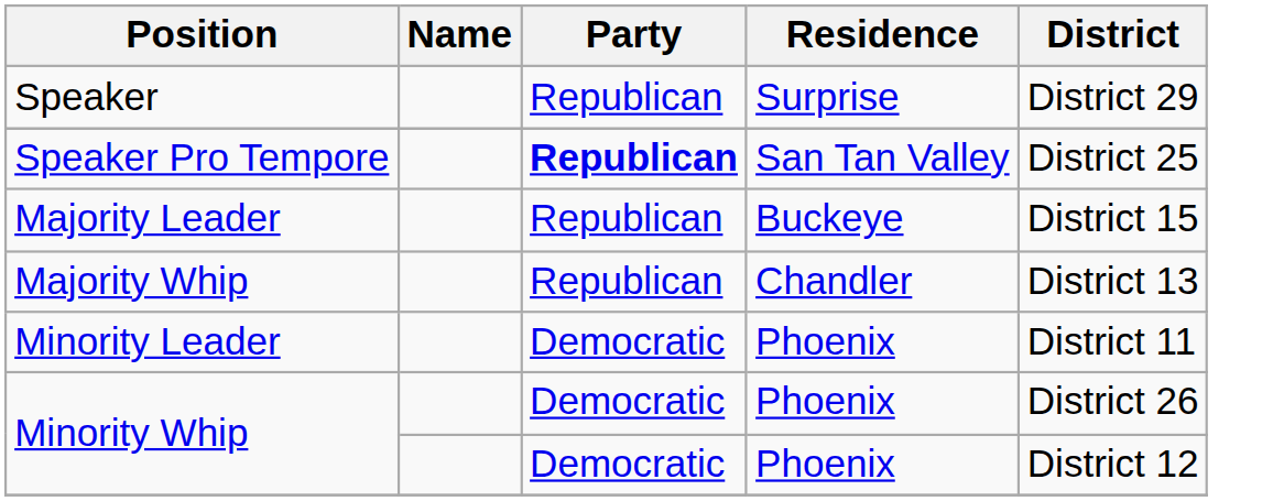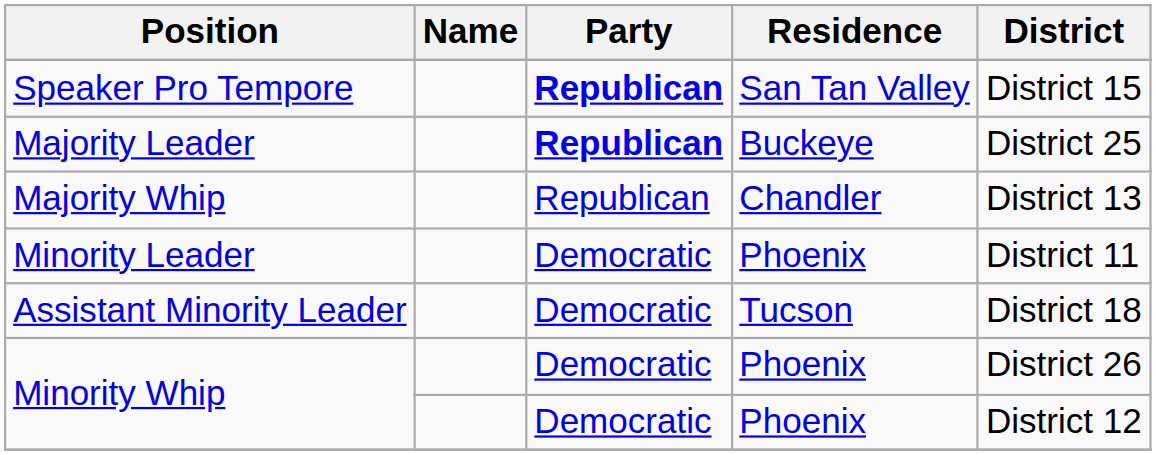- row: Speaker | Republican | Surprise | District 29
Speaker Pro Tempore | District: District 25 -> District 15
Majority Leader | Party: normal -> bold
Majority Leader | District: District 15 -> District 25
+ row: Assistant Minority Leader | Democratic | Tucson | District 18
